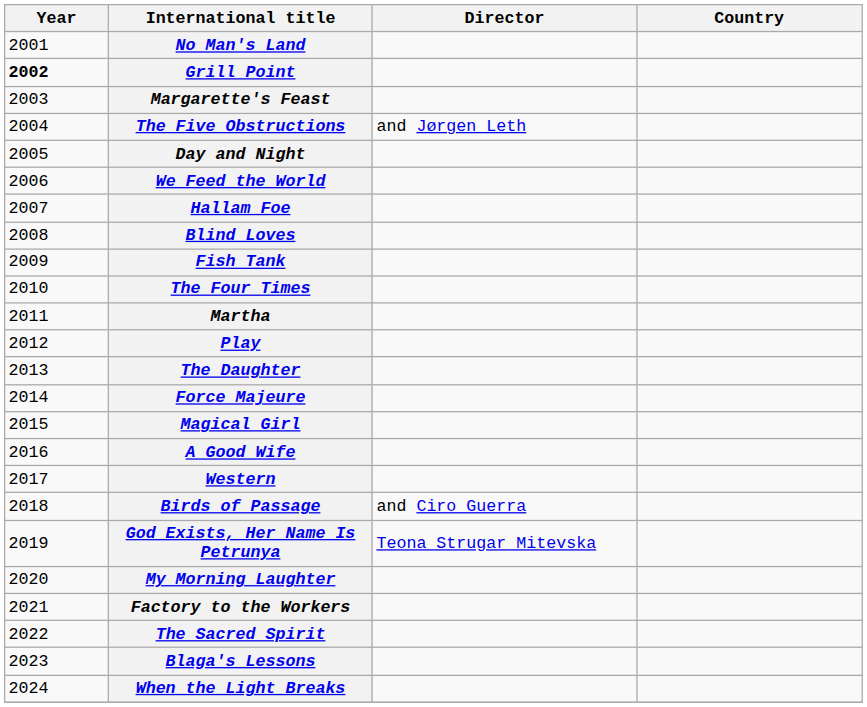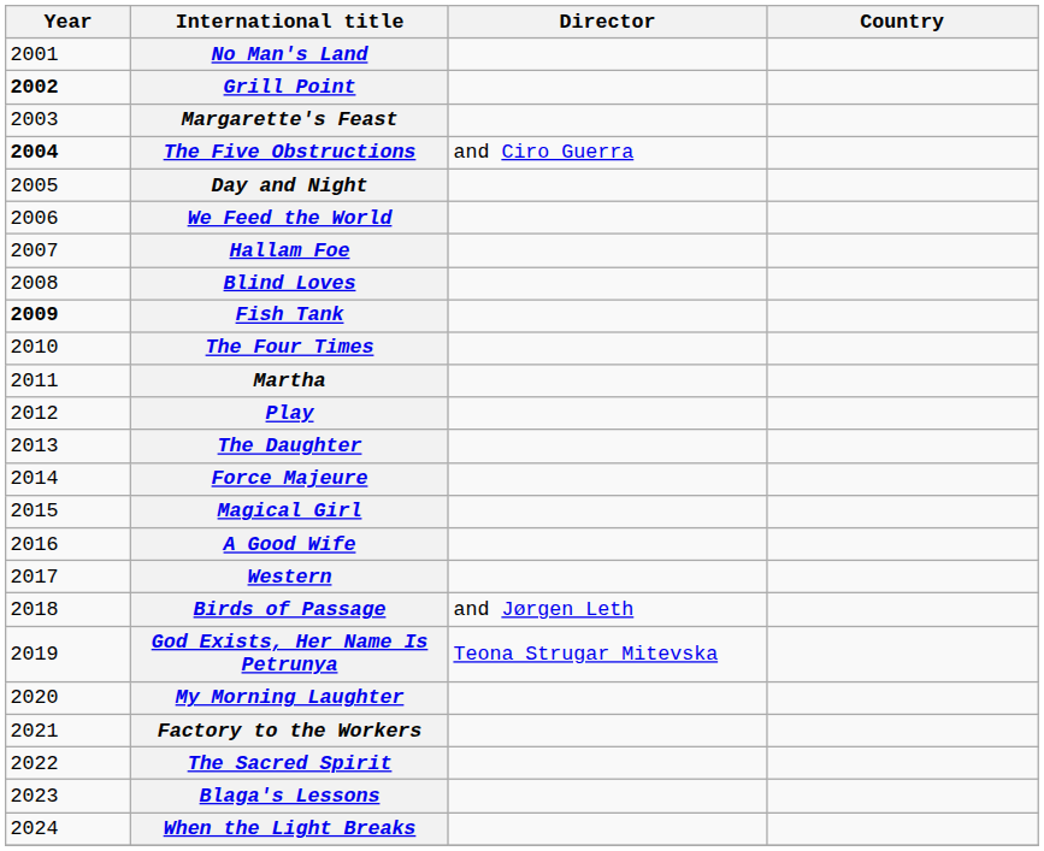The Five Obstructions | Year: normal -> bold
The Five Obstructions | Director: and Jørgen Leth -> and Ciro Guerra
Fish Tank | Year: normal -> bold
Birds of Passage | Director: and Ciro Guerra -> and Jørgen Leth
